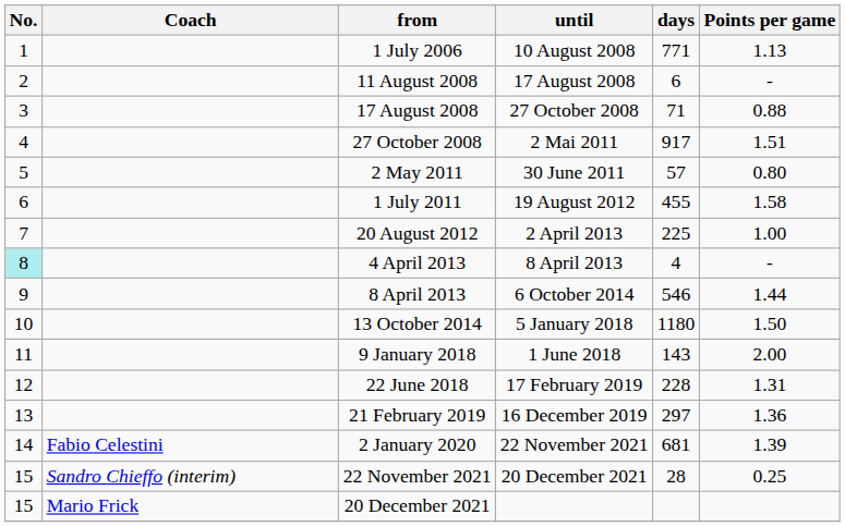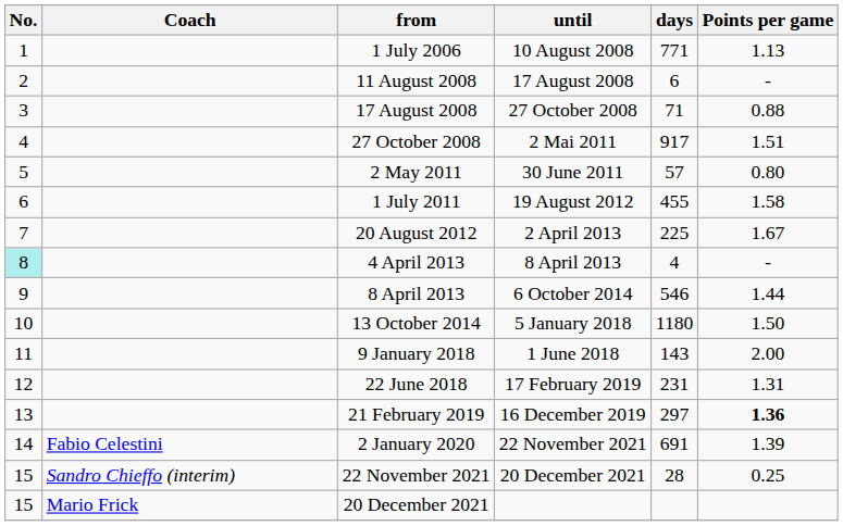20 August 2012 | Points per game: 1.00 -> 1.67
22 June 2018 | days: 228 -> 231
21 February 2019 | Points per game: normal -> bold
2 January 2020 | days: 681 -> 691
